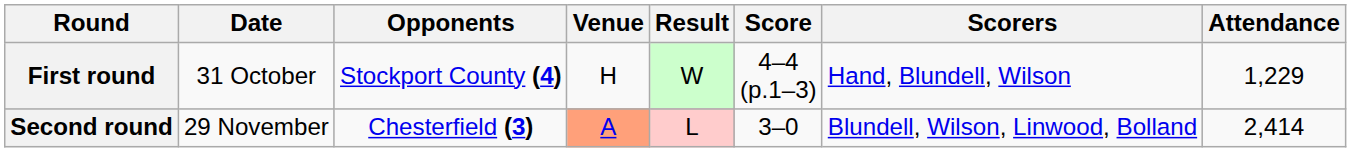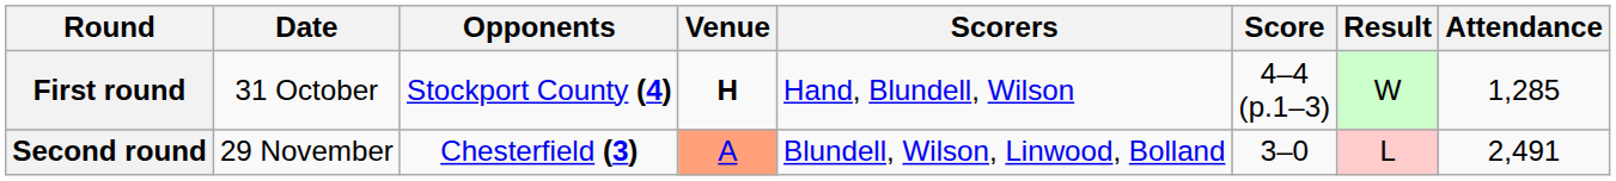columns swapped: Result <-> Scorers
First round | Venue: normal -> bold
First round | Attendance: 1,229 -> 1,285
Second round | Attendance: 2,414 -> 2,491
